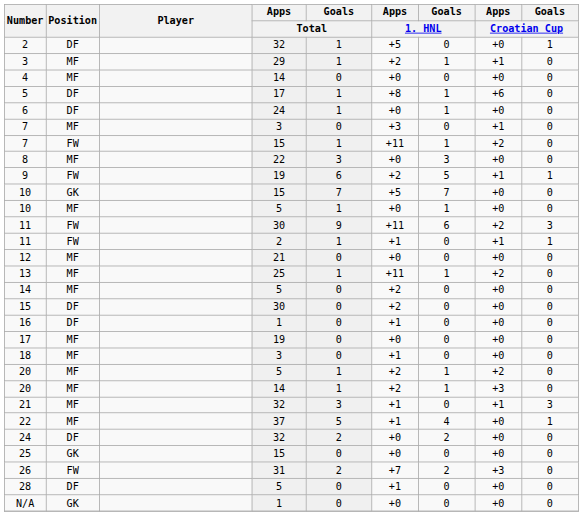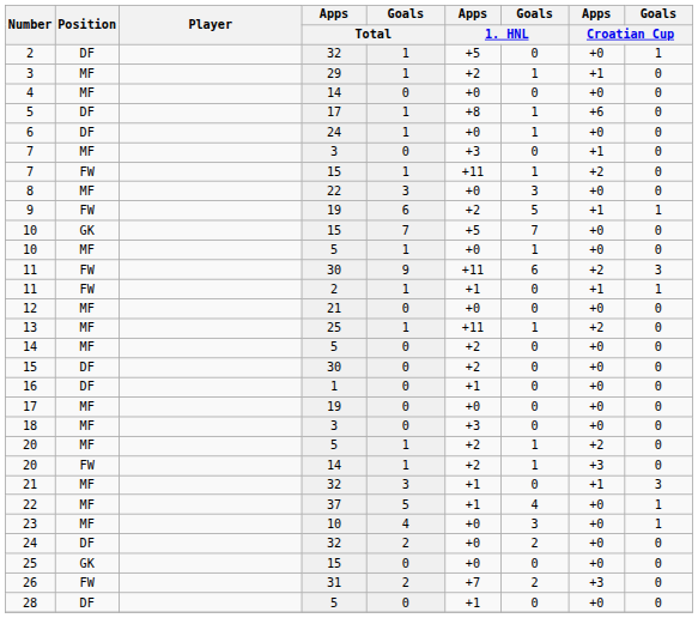18 | Apps / 1. HNL: +1 -> +3
20 / 14 | Position: MF -> FW
+ row: 23 | MF | 10 | 4 | +0 | 3 | +0 | 1
- row: N/A | GK | 1 | 0 | +0 | 0 | +0 | 0
